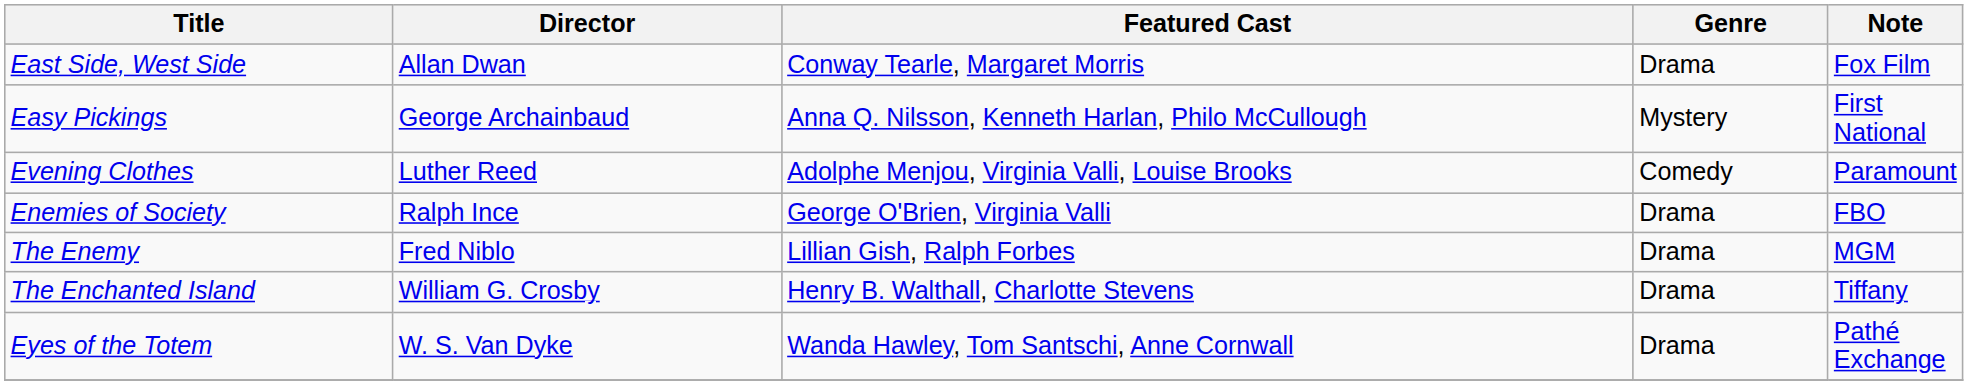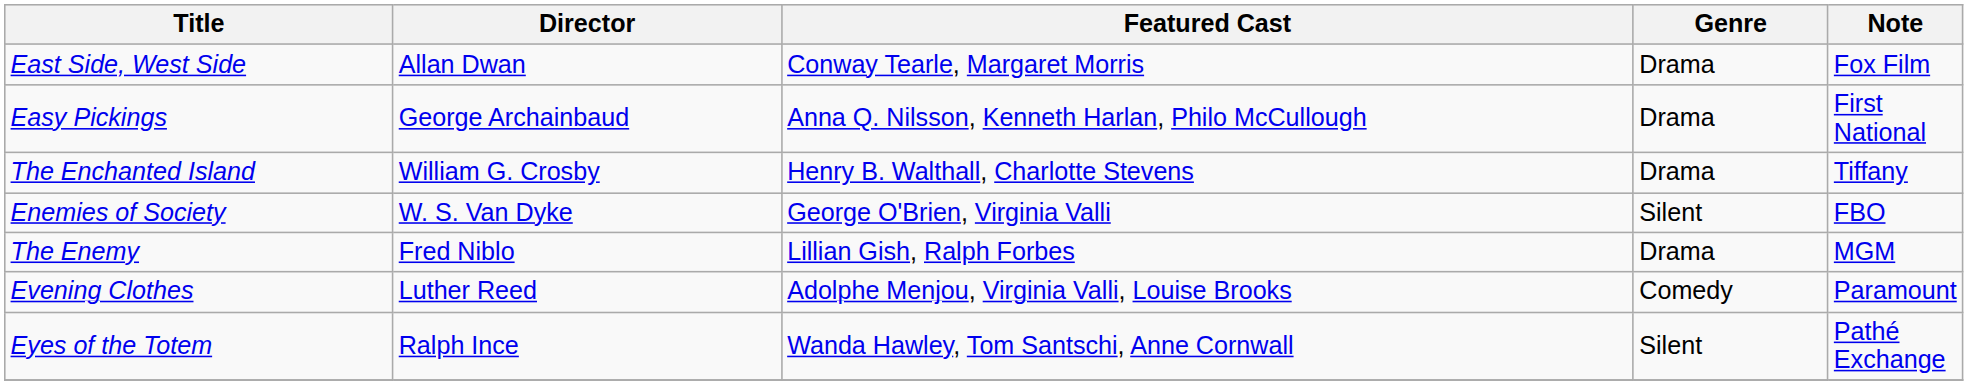Easy Pickings | Genre: Mystery -> Drama
rows swapped: The Enchanted Island <-> Evening Clothes
Enemies of Society | Director: Ralph Ince -> W. S. Van Dyke
Enemies of Society | Genre: Drama -> Silent
Eyes of the Totem | Director: W. S. Van Dyke -> Ralph Ince
Eyes of the Totem | Genre: Drama -> Silent
